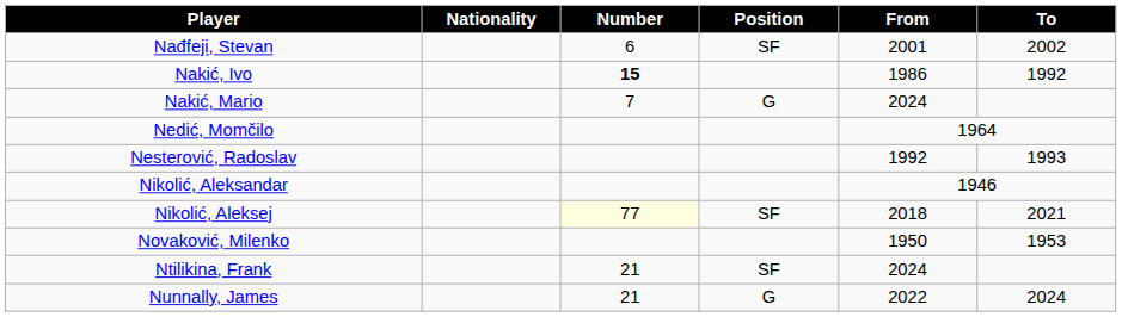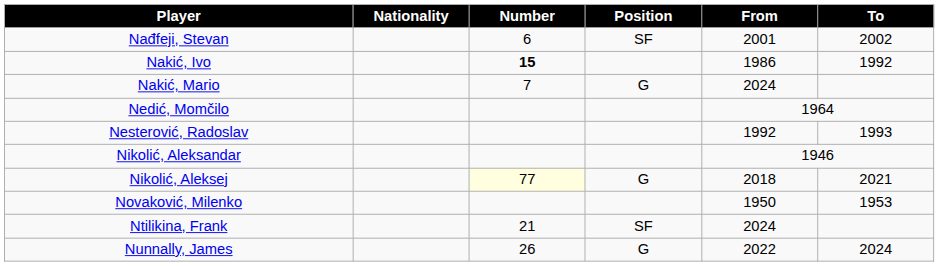Nikolić, Aleksej | Position: SF -> G
Nunnally, James | Number: 21 -> 26
